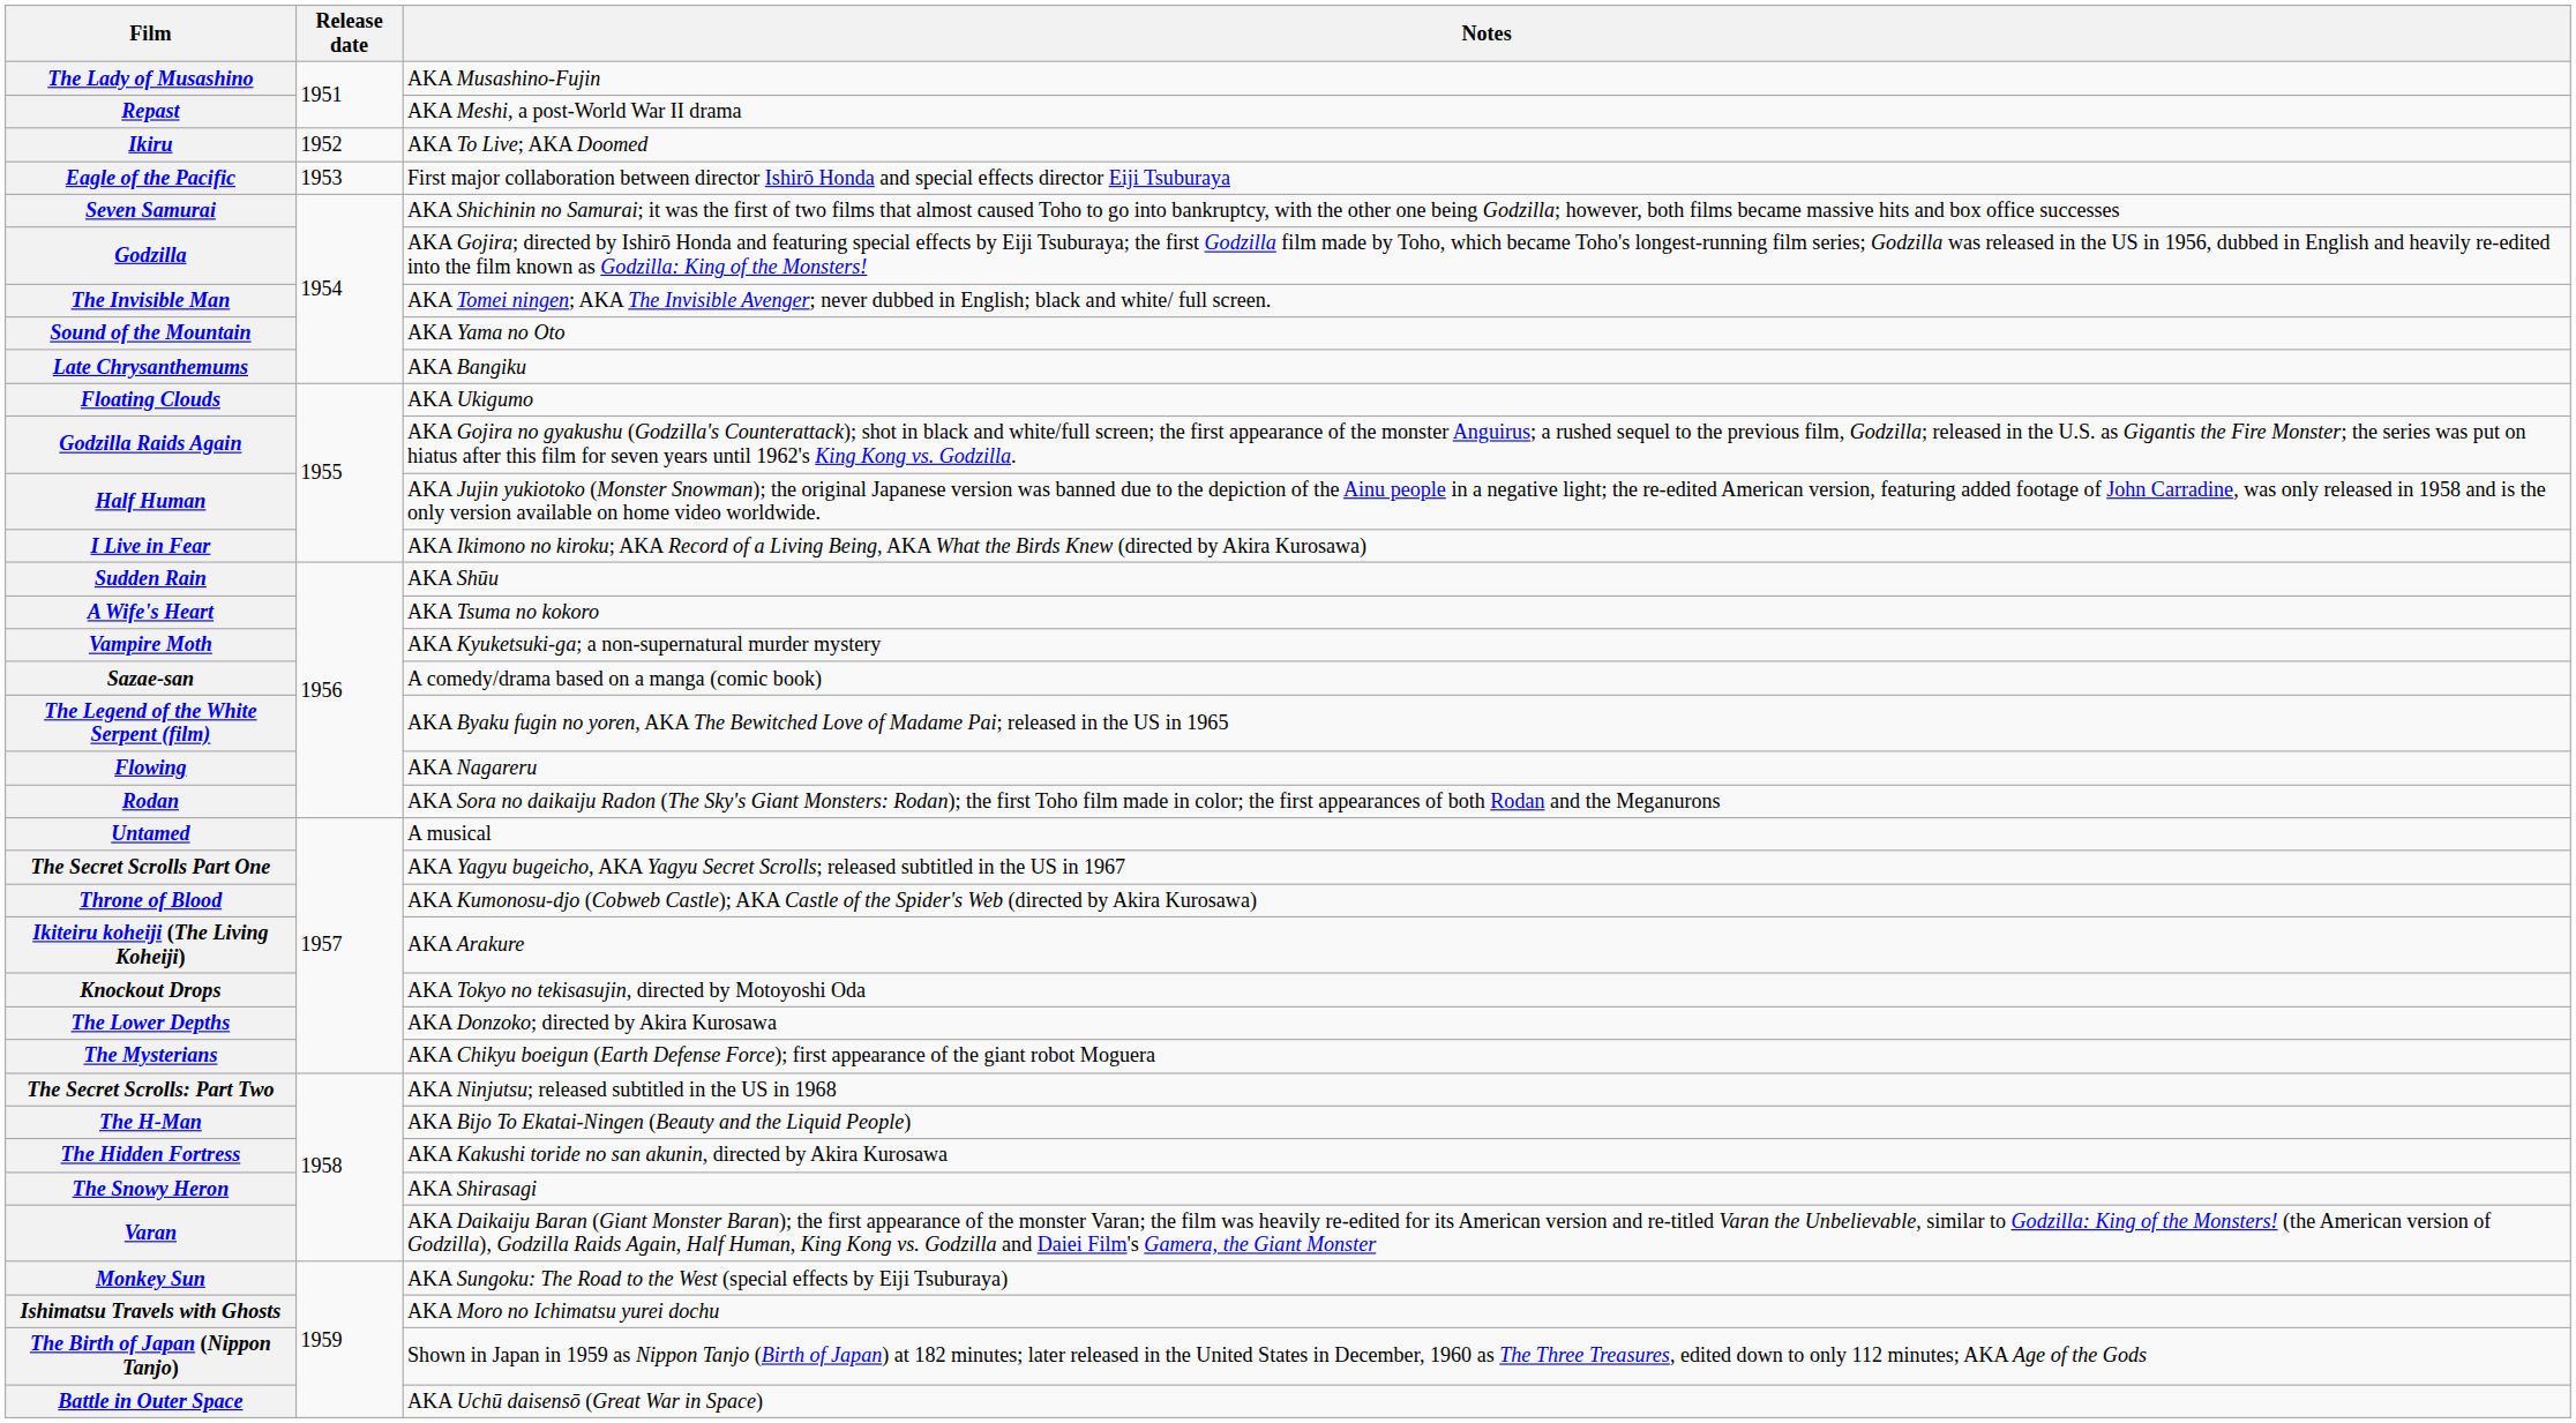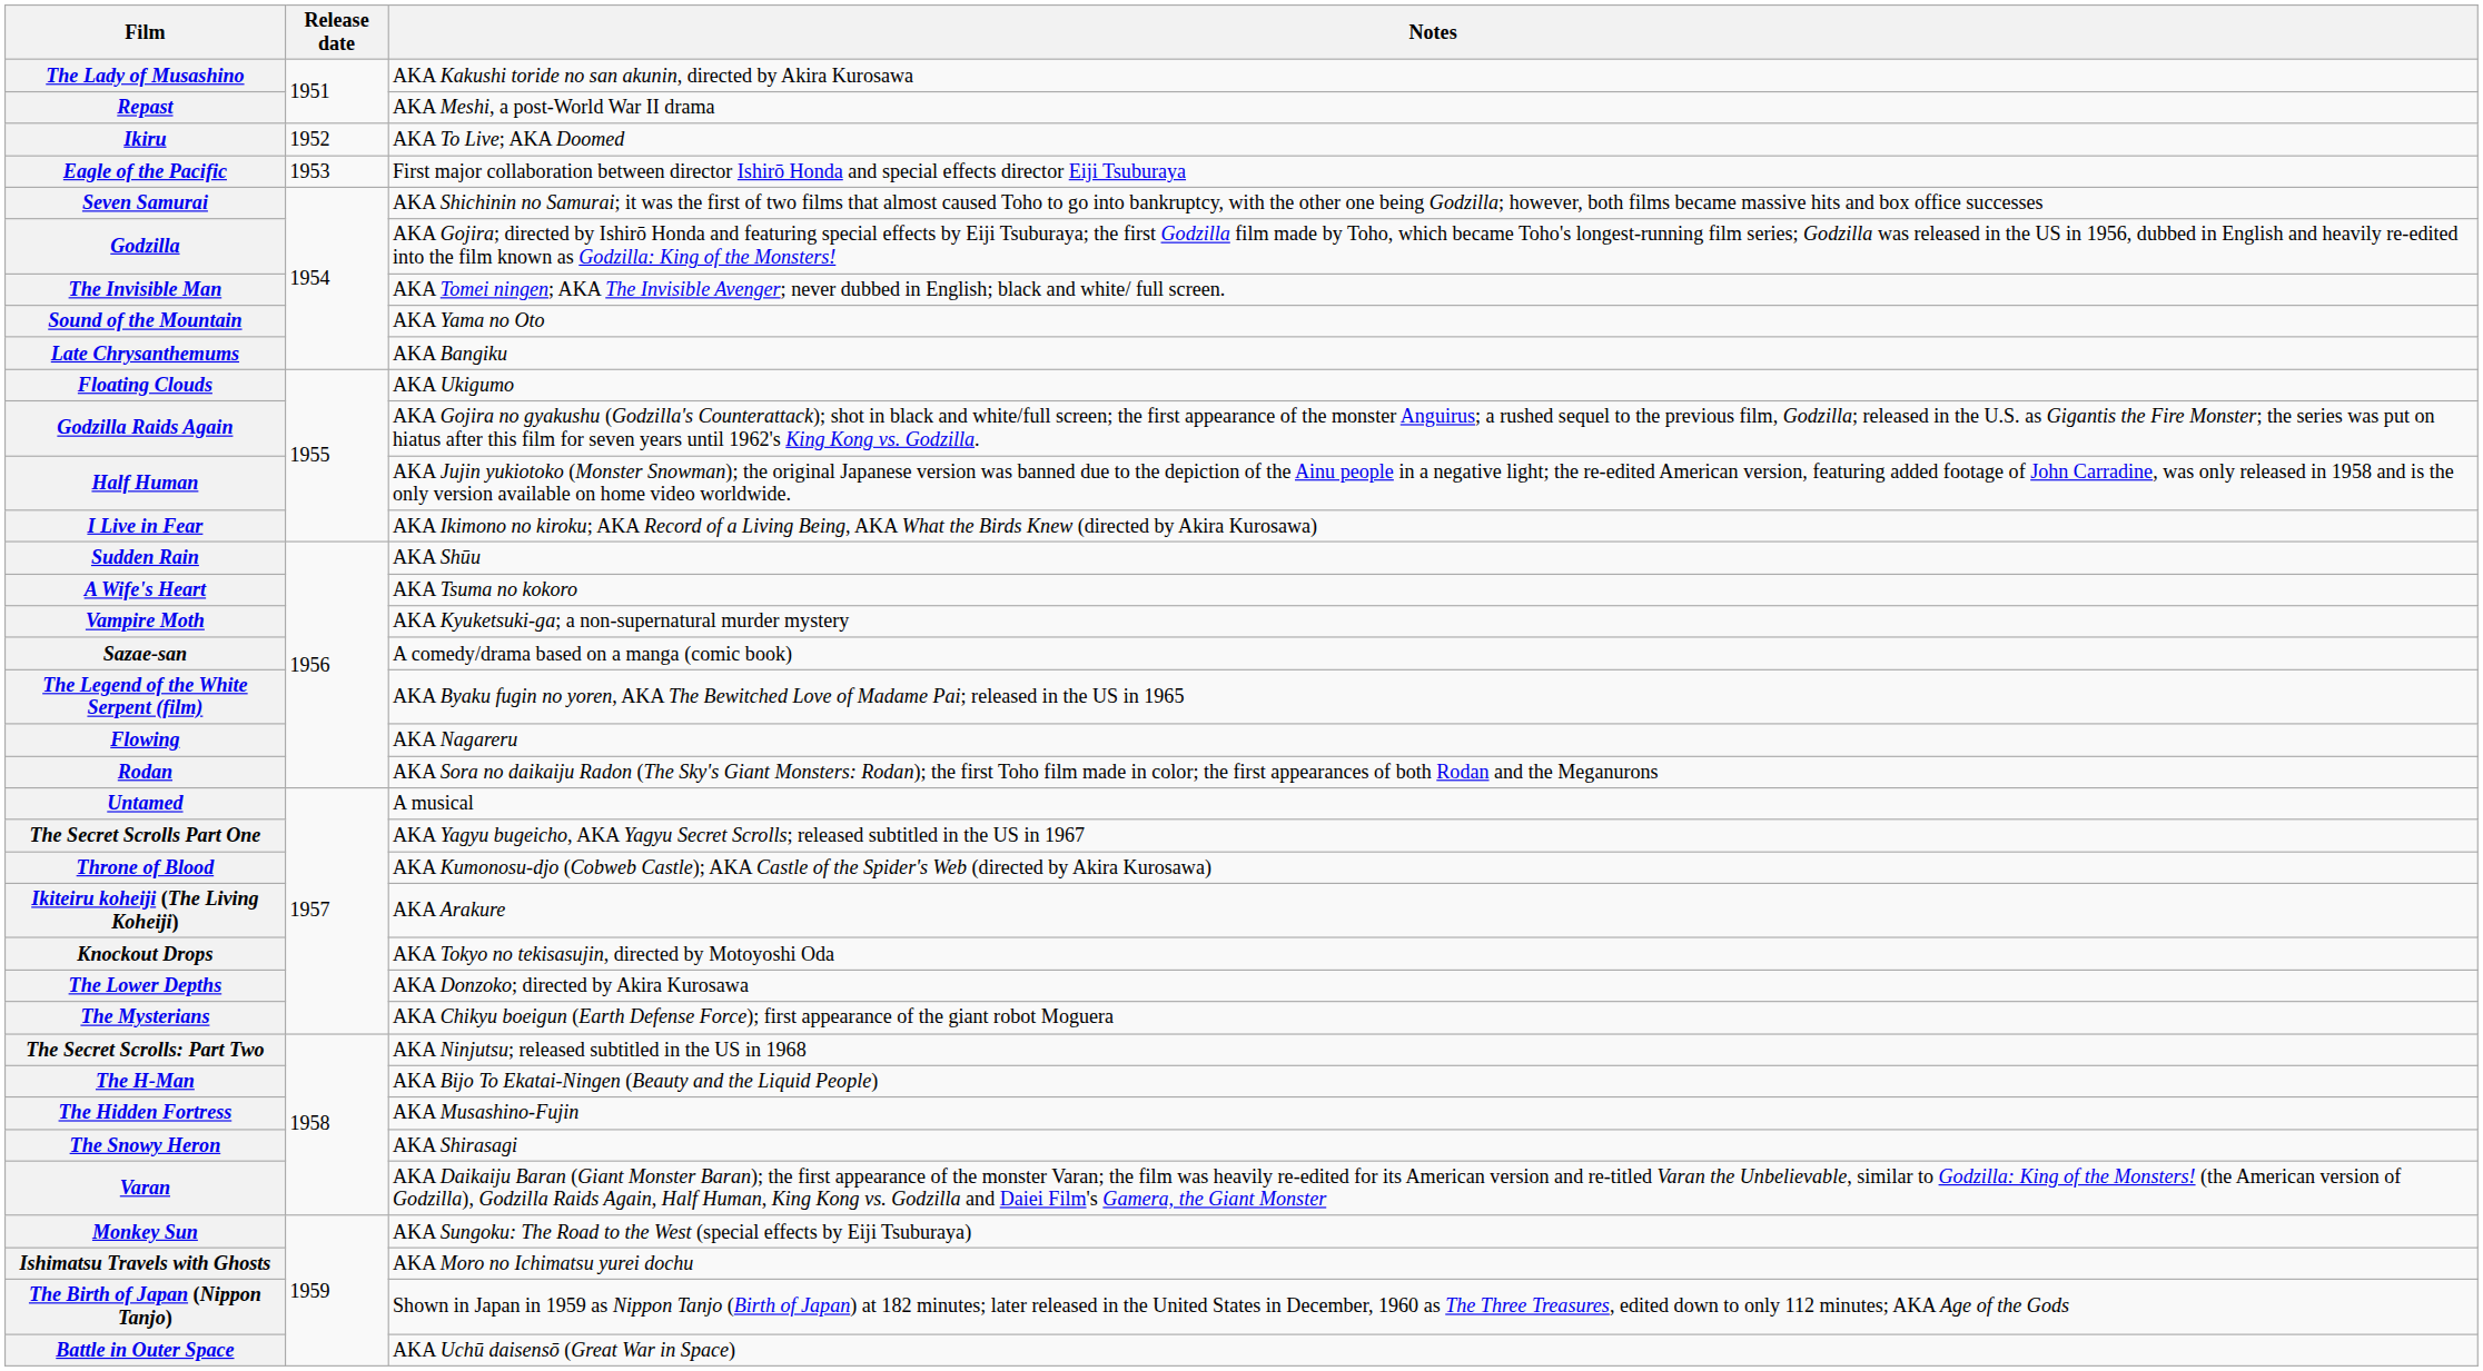The Lady of Musashino | Notes: AKA Musashino-Fujin -> AKA Kakushi toride no san akunin, directed by Akira Kurosawa
The Hidden Fortress | Notes: AKA Kakushi toride no san akunin, directed by Akira Kurosawa -> AKA Musashino-Fujin
